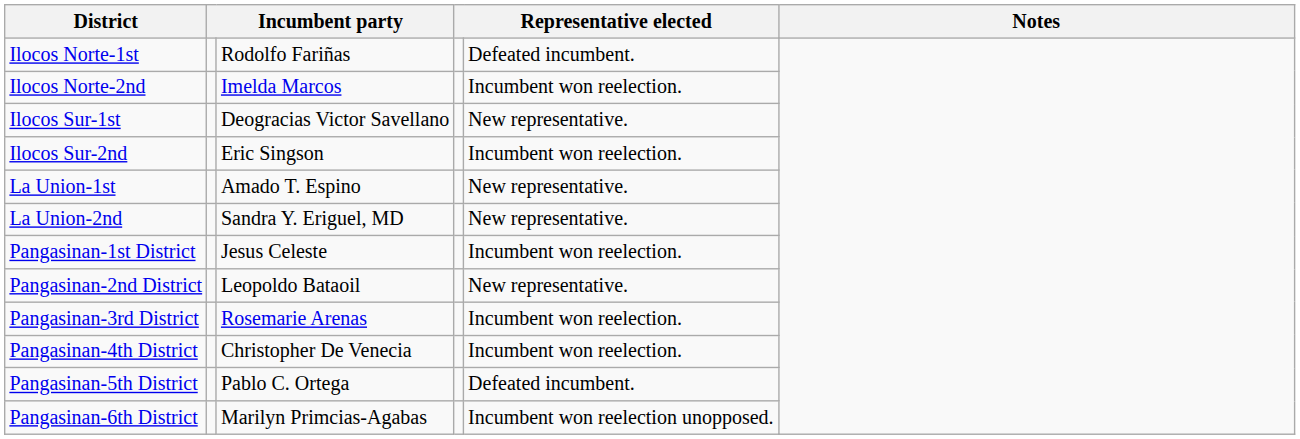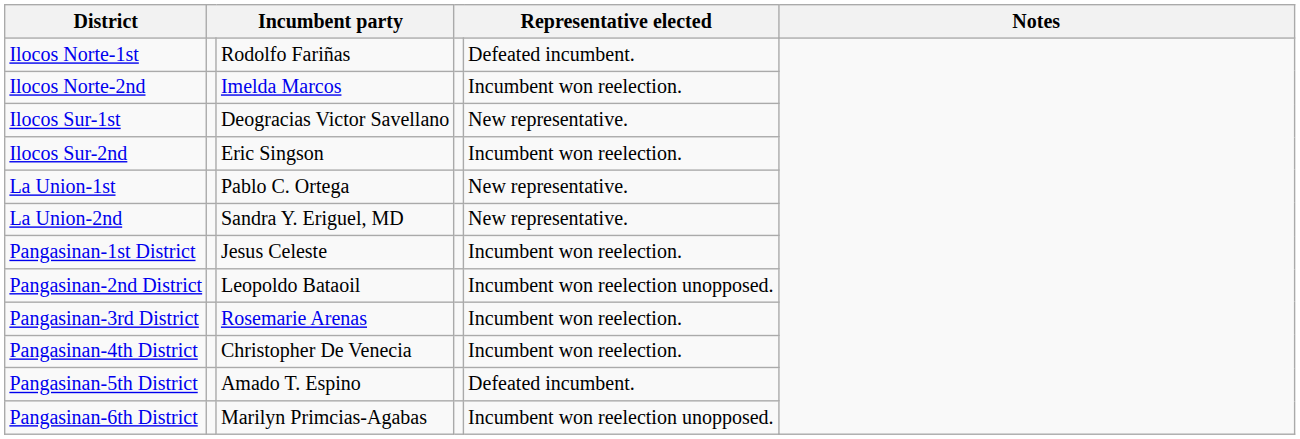La Union-1st | column 3: Amado T. Espino -> Pablo C. Ortega
Pangasinan-2nd District | column 5: New representative. -> Incumbent won reelection unopposed.
Pangasinan-5th District | column 3: Pablo C. Ortega -> Amado T. Espino
